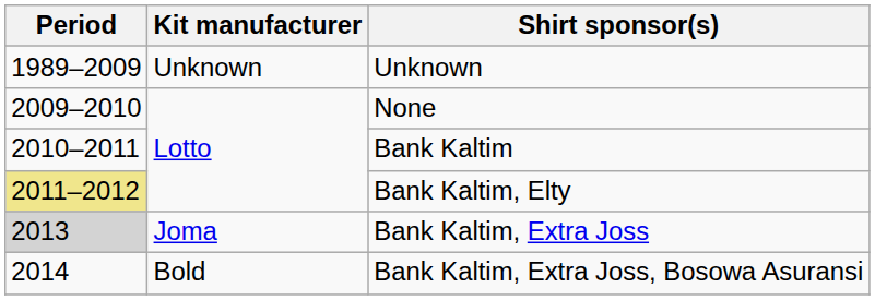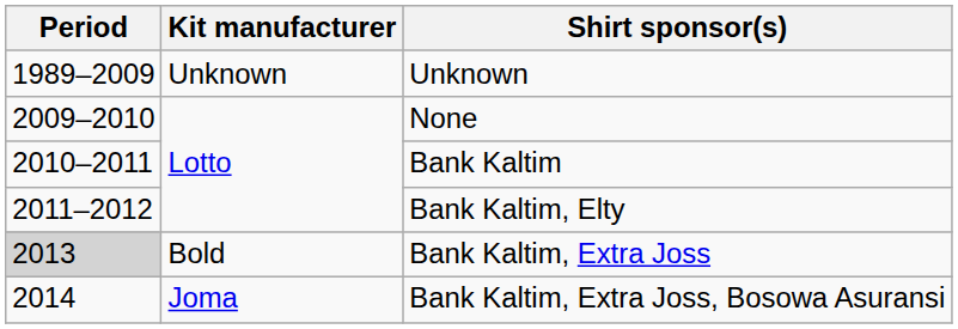Bank Kaltim, Elty | Period: khaki background -> no background
Bank Kaltim, Extra Joss | Kit manufacturer: Joma -> Bold
Bank Kaltim, Extra Joss, Bosowa Asuransi | Kit manufacturer: Bold -> Joma
